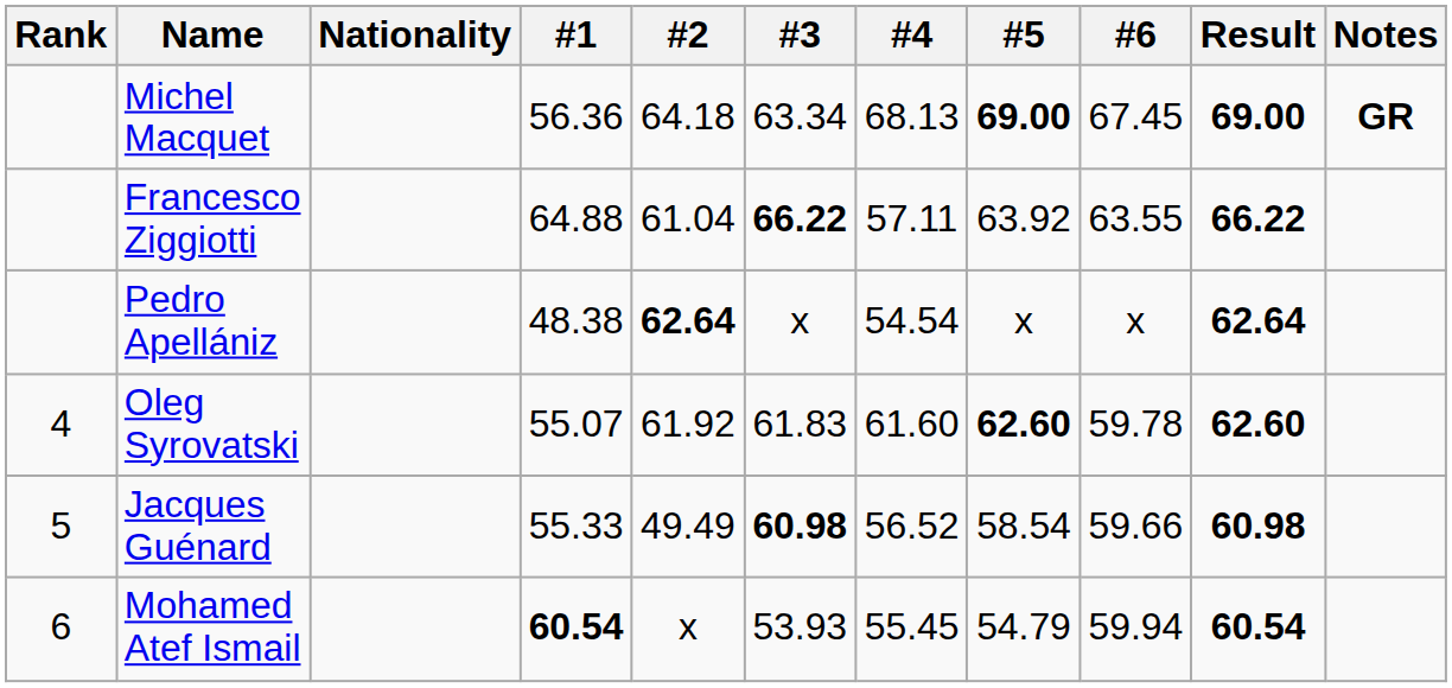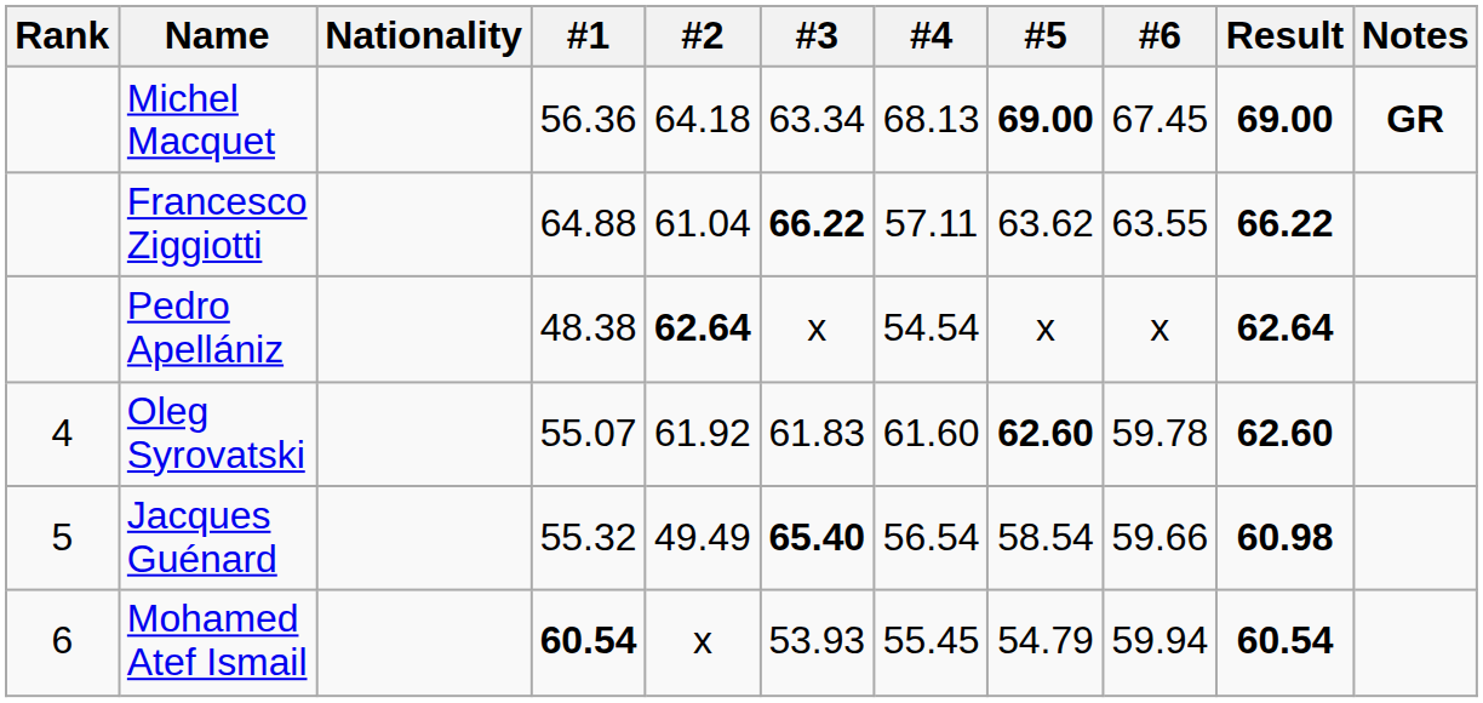Francesco Ziggiotti | #5: 63.92 -> 63.62
Jacques Guénard | #1: 55.33 -> 55.32
Jacques Guénard | #3: 60.98 -> 65.40
Jacques Guénard | #4: 56.52 -> 56.54
